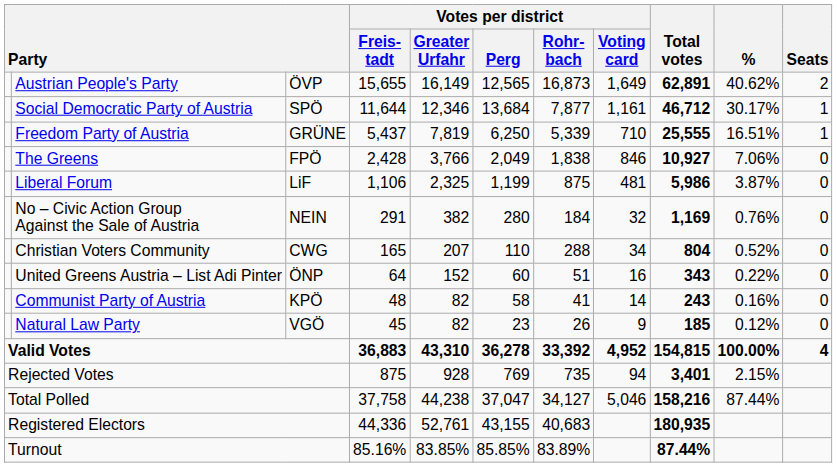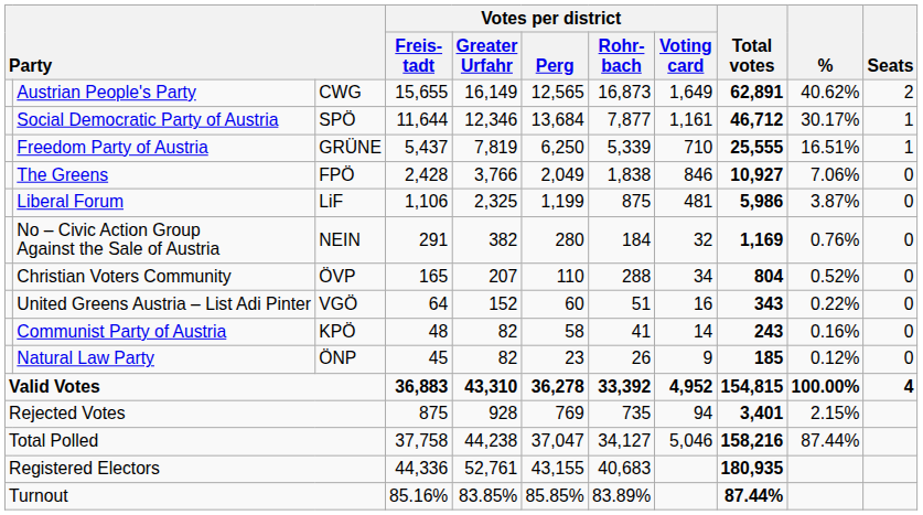Austrian People's Party | column 3: ÖVP -> CWG
Christian Voters Community | column 3: CWG -> ÖVP
United Greens Austria – List Adi Pinter | column 3: ÖNP -> VGÖ
Natural Law Party | column 3: VGÖ -> ÖNP
